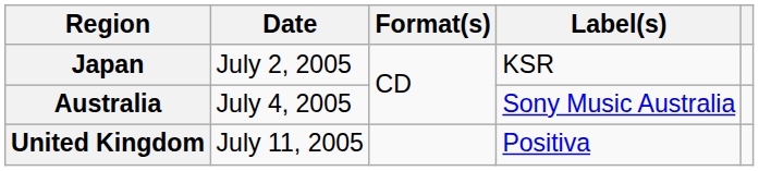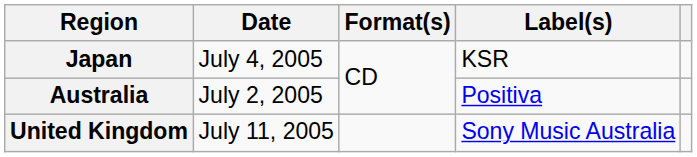Japan | Date: July 2, 2005 -> July 4, 2005
Australia | Date: July 4, 2005 -> July 2, 2005
Australia | Label(s): Sony Music Australia -> Positiva
United Kingdom | Label(s): Positiva -> Sony Music Australia
